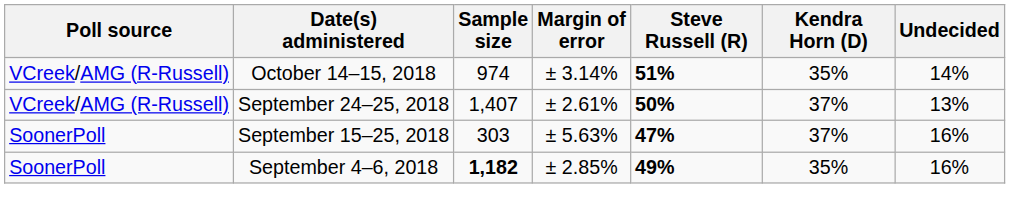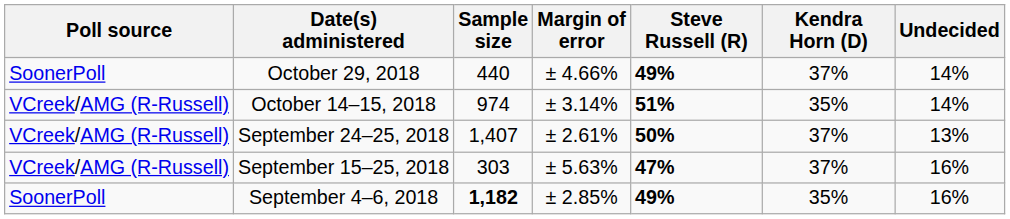+ row: SoonerPoll | October 29, 2018 | 440 | ± 4.66% | 49% | 37% | 14%
September 15–25, 2018 | Poll source: SoonerPoll -> VCreek/AMG (R-Russell)
